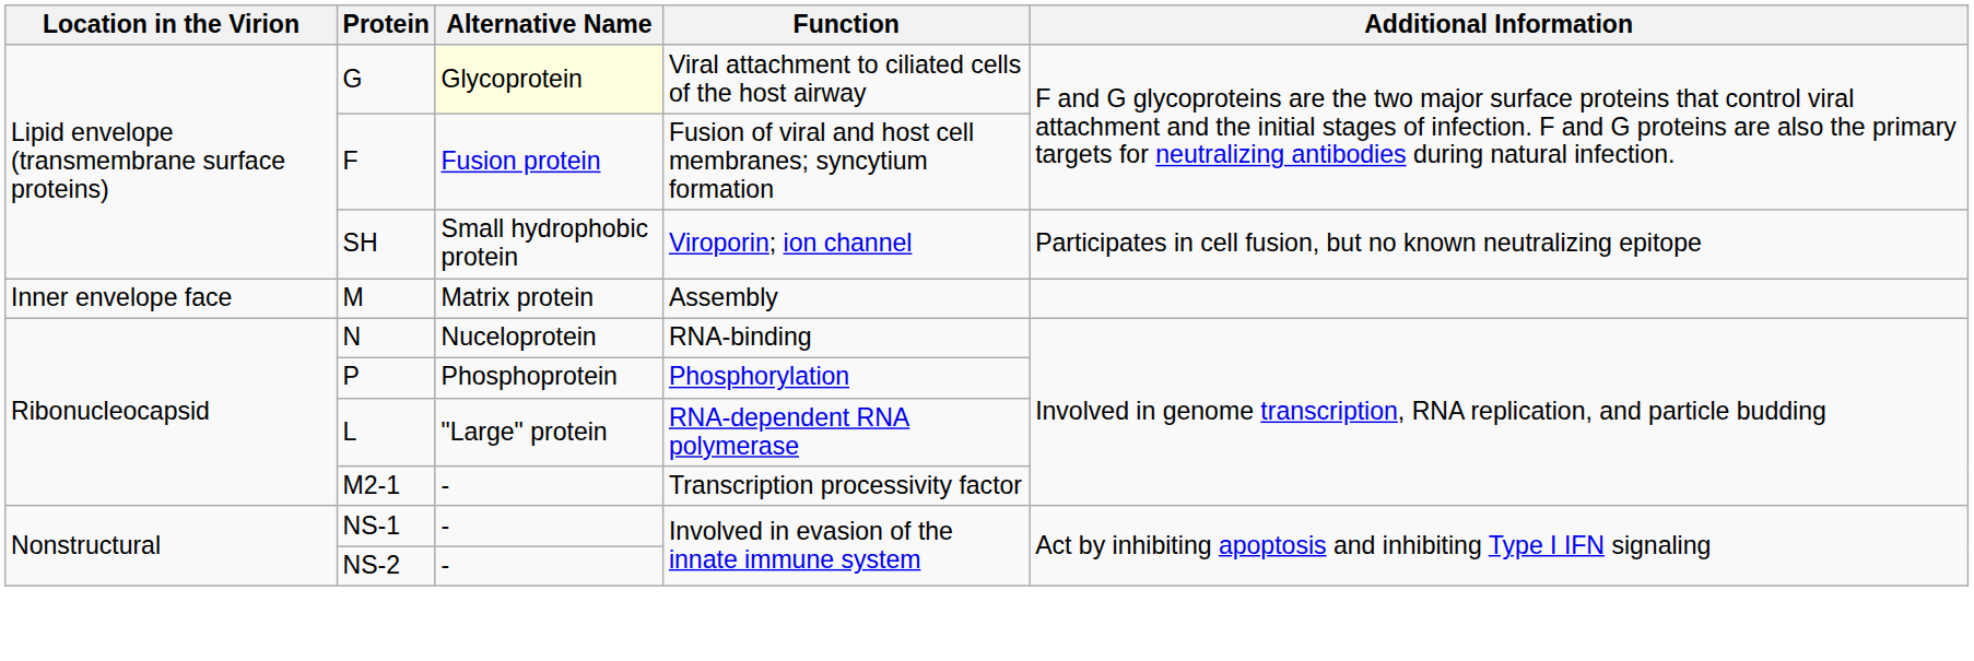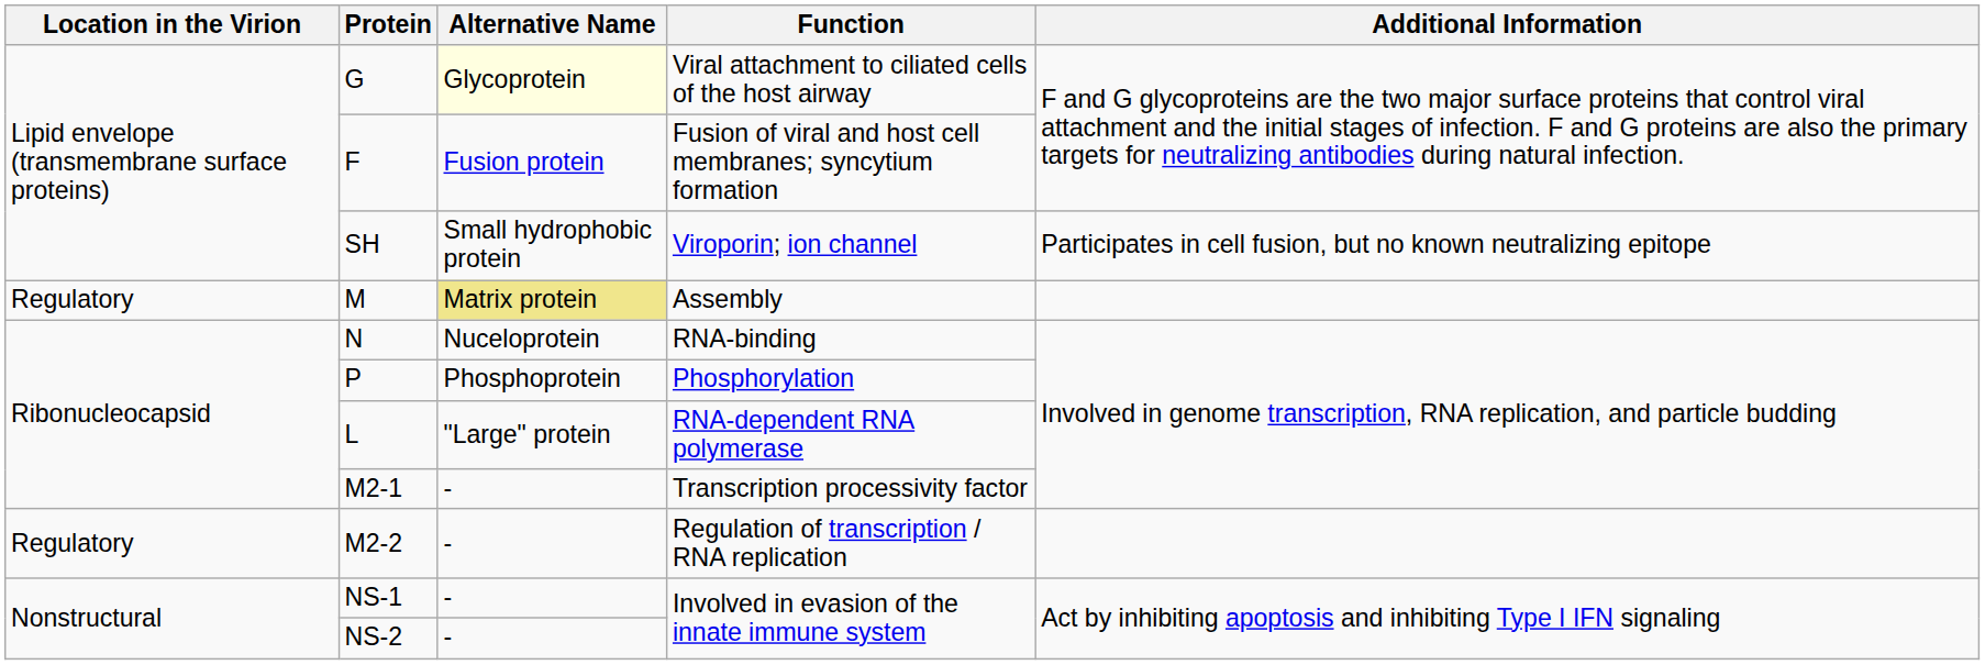Assembly | Location in the Virion: Inner envelope face -> Regulatory
Assembly | Alternative Name: no background -> khaki background
+ row: Regulatory | M2-2 | - | Regulation of transcription / RNA replication
